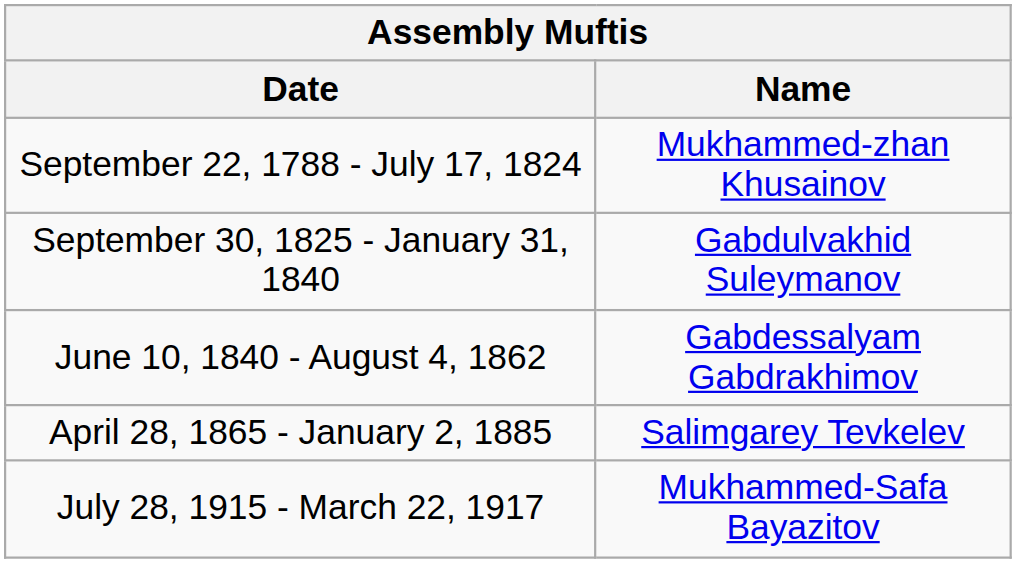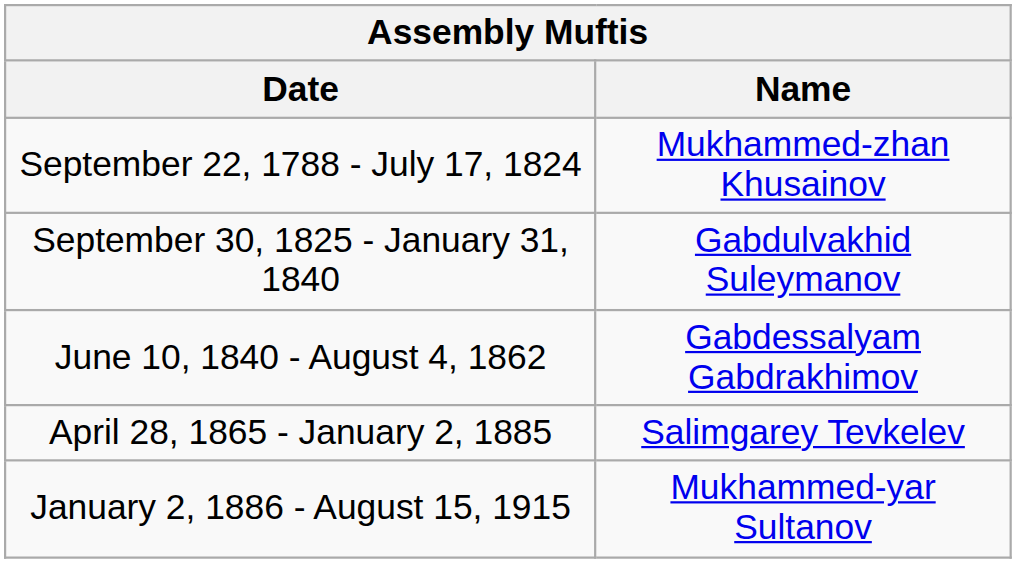+ row: January 2, 1886 - August 15, 1915 | Mukhammed-yar Sultanov
- row: July 28, 1915 - March 22, 1917 | Mukhammed-Safa Bayazitov
